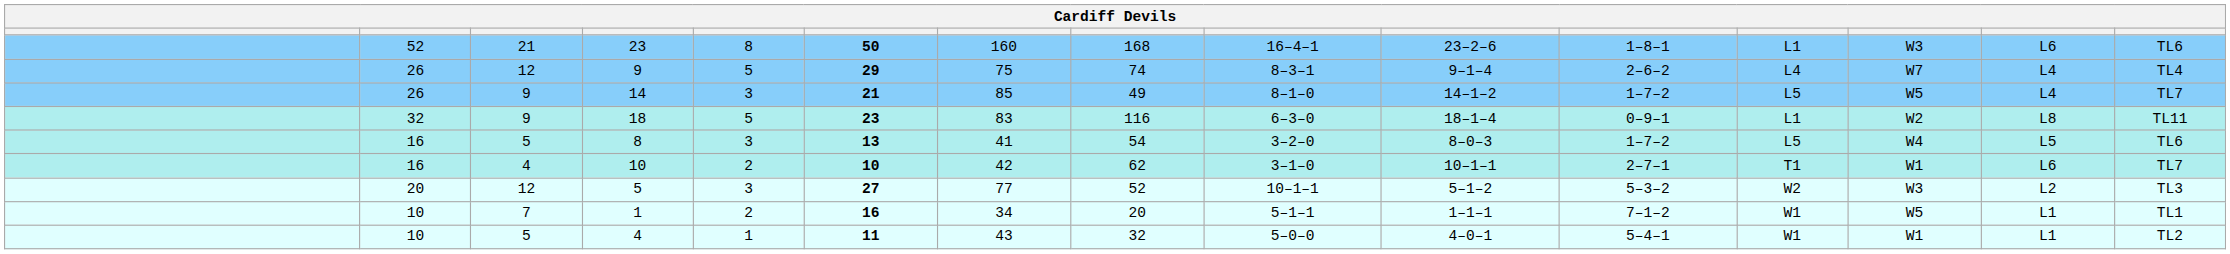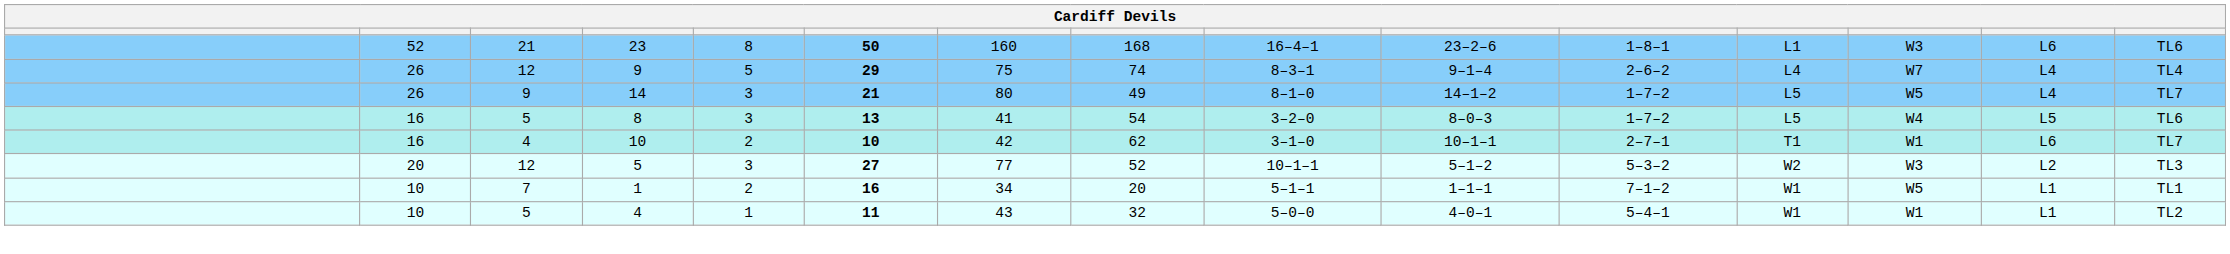14 | column 7: 85 -> 80
- row: 32 | 9 | 18 | 5 | 23 | 83 | 116 | 6–3–0 | 18–1–4 | 0–9–1 | L1 | W2 | L8 | TL11
